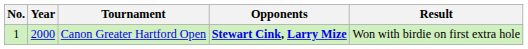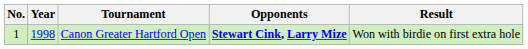Canon Greater Hartford Open | Year: 2000 -> 1998
